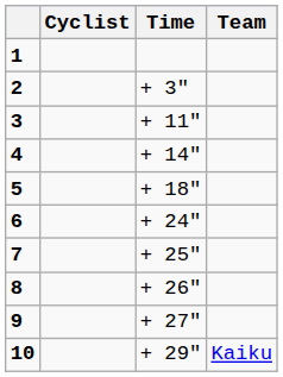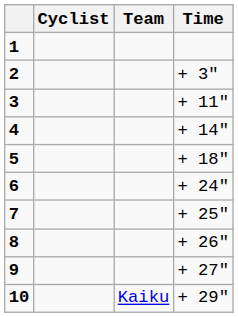columns swapped: Team <-> Time
